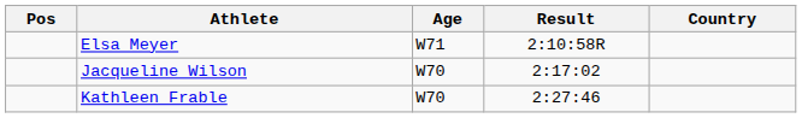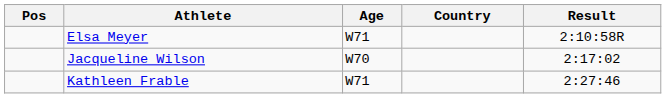columns swapped: Country <-> Result
Kathleen Frable | Age: W70 -> W71
